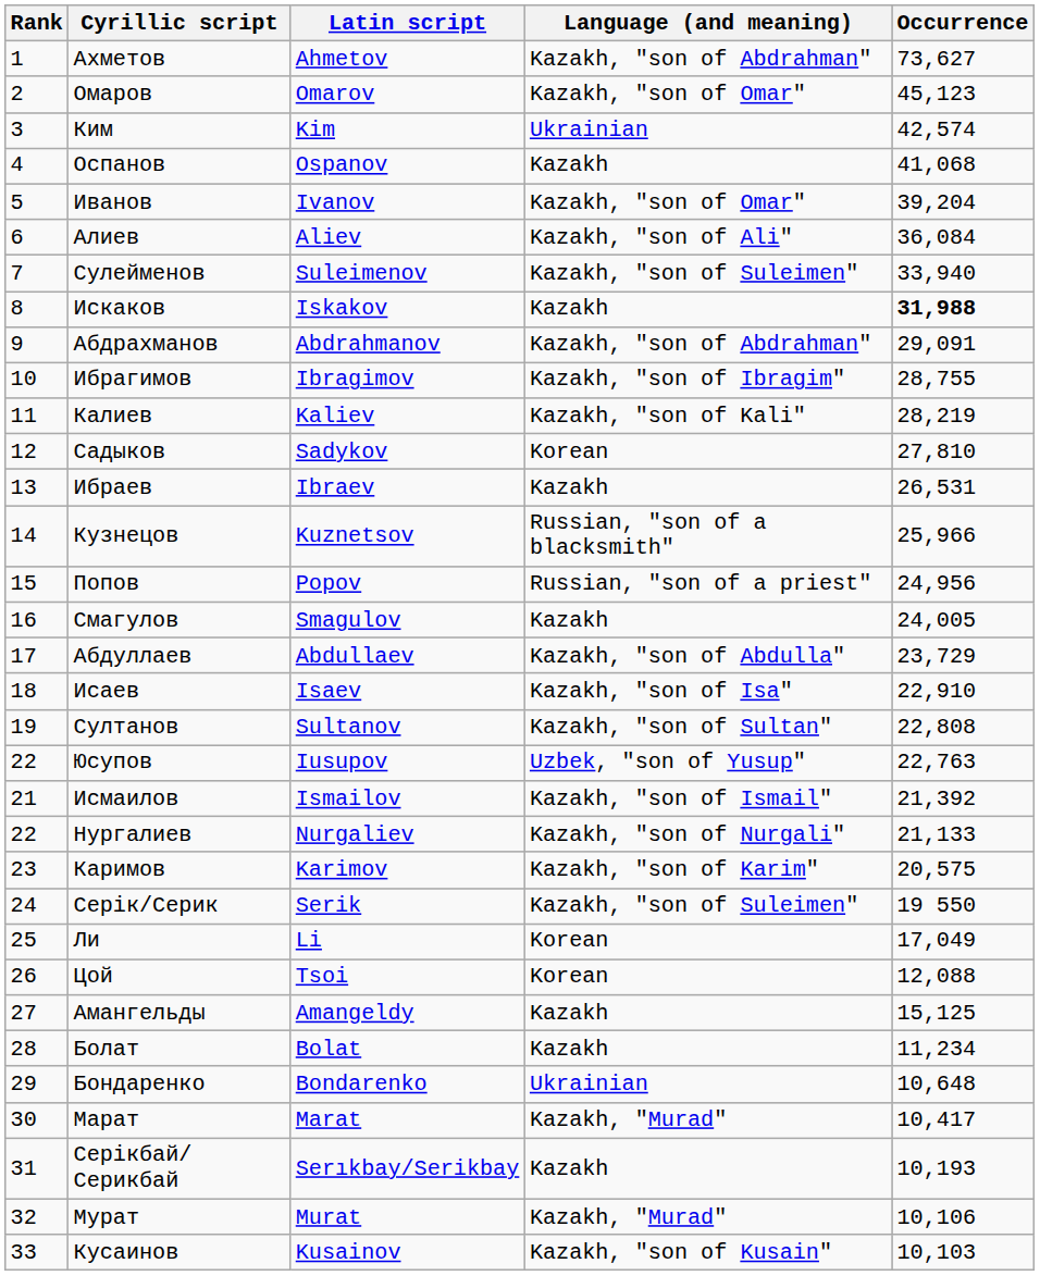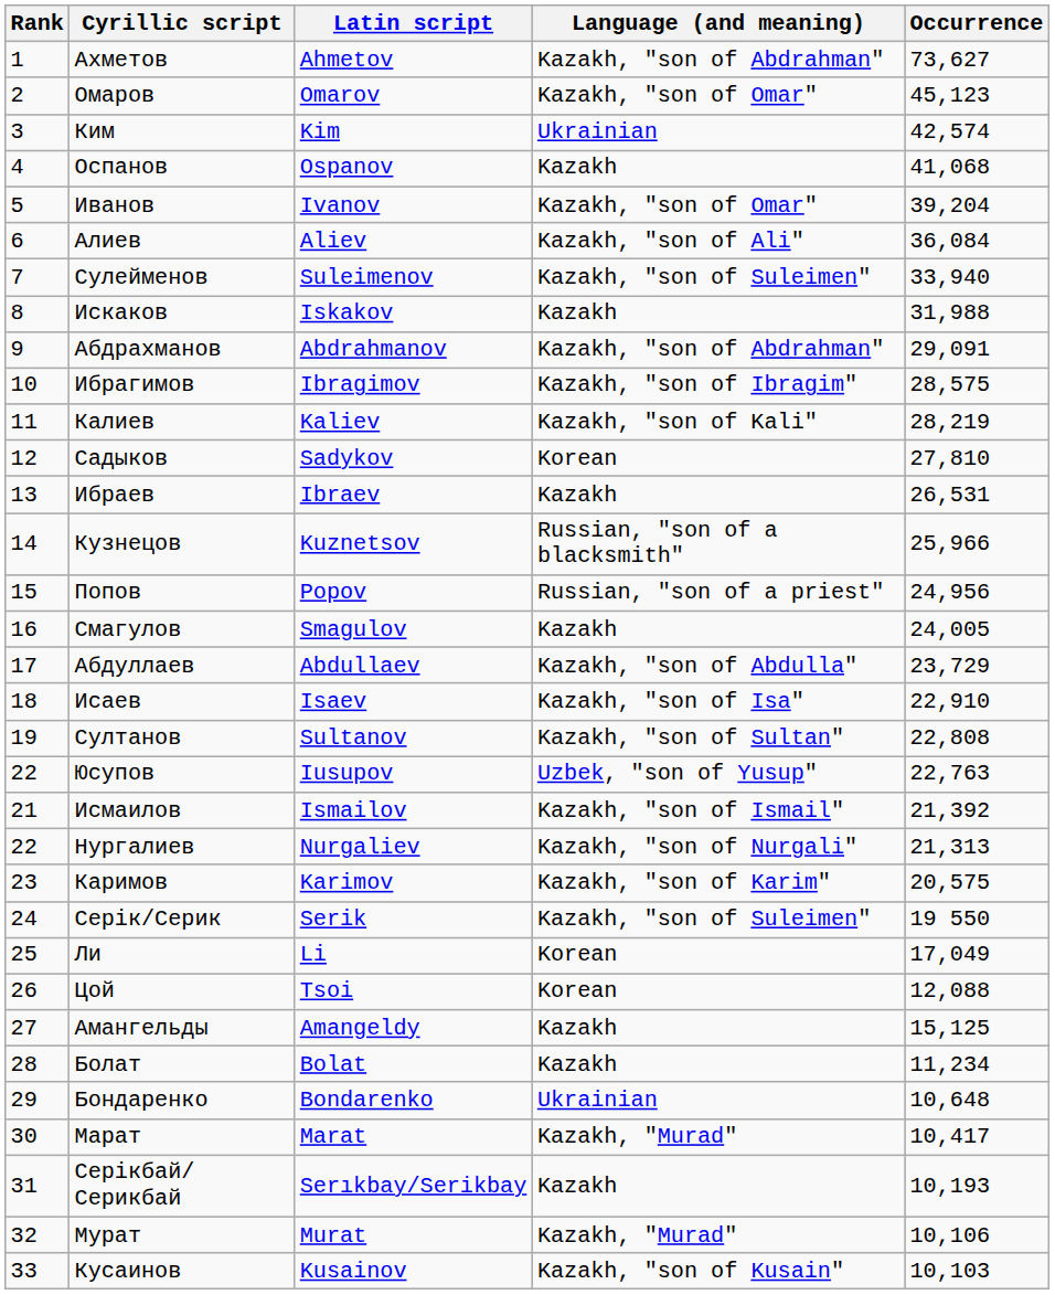Искаков | Occurrence: bold -> normal
Ибрагимов | Occurrence: 28,755 -> 28,575
Нургалиев | Occurrence: 21,133 -> 21,313
